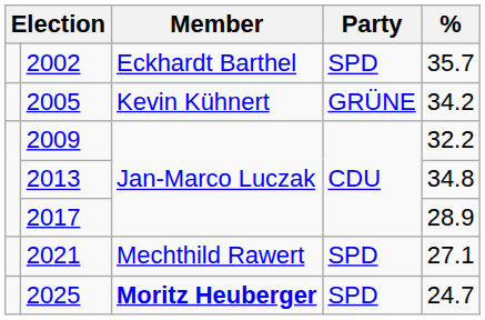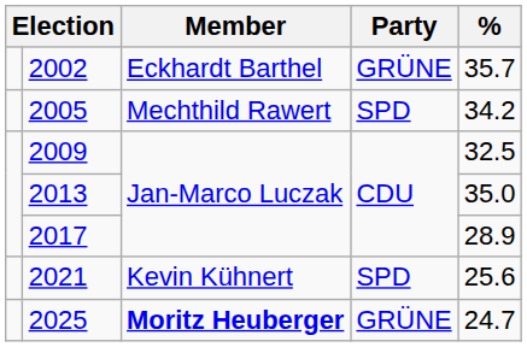2002 | Party: SPD -> GRÜNE
2005 | Member: Kevin Kühnert -> Mechthild Rawert
2005 | Party: GRÜNE -> SPD
2009 | %: 32.2 -> 32.5
2013 | %: 34.8 -> 35.0
2021 | Member: Mechthild Rawert -> Kevin Kühnert
2021 | %: 27.1 -> 25.6
2025 | Party: SPD -> GRÜNE
